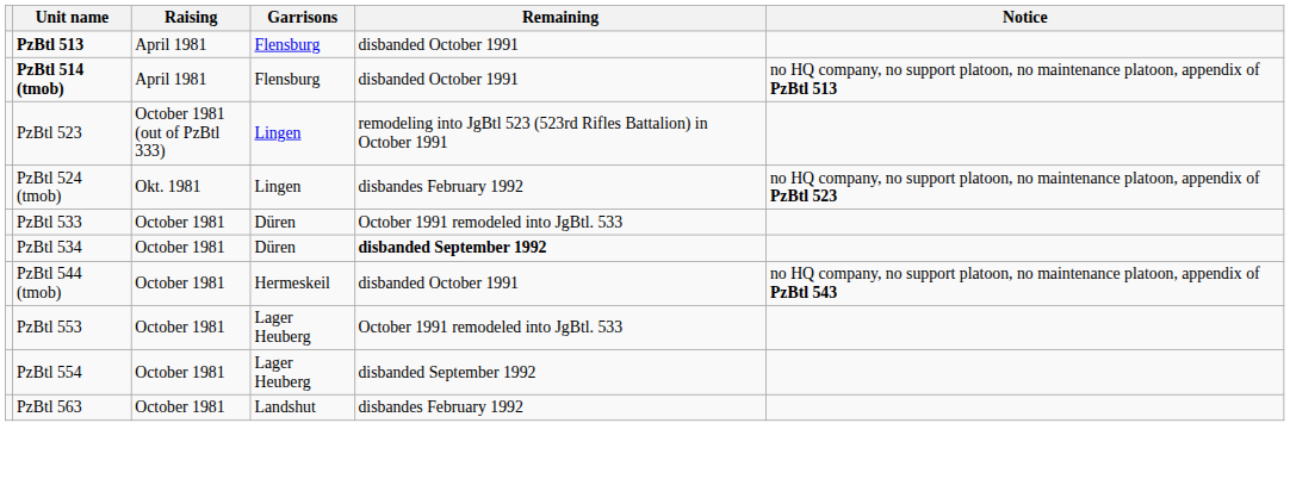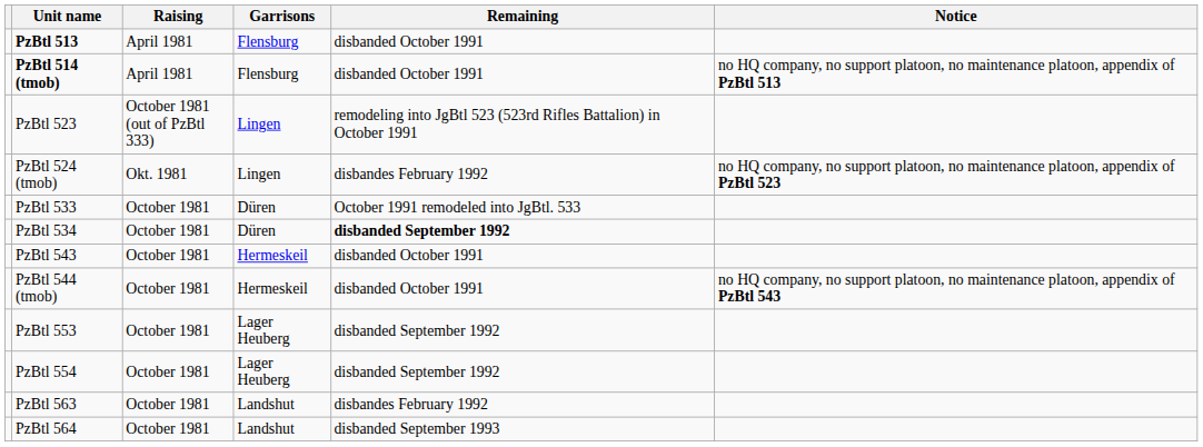+ row: PzBtl 543 | October 1981 | Hermeskeil | disbanded October 1991
PzBtl 553 | Remaining: October 1991 remodeled into JgBtl. 533 -> disbanded September 1992
+ row: PzBtl 564 | October 1981 | Landshut | disbanded September 1993
